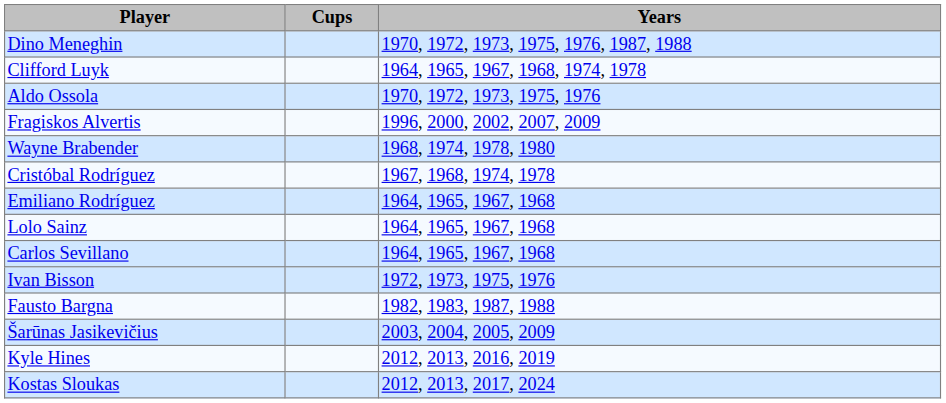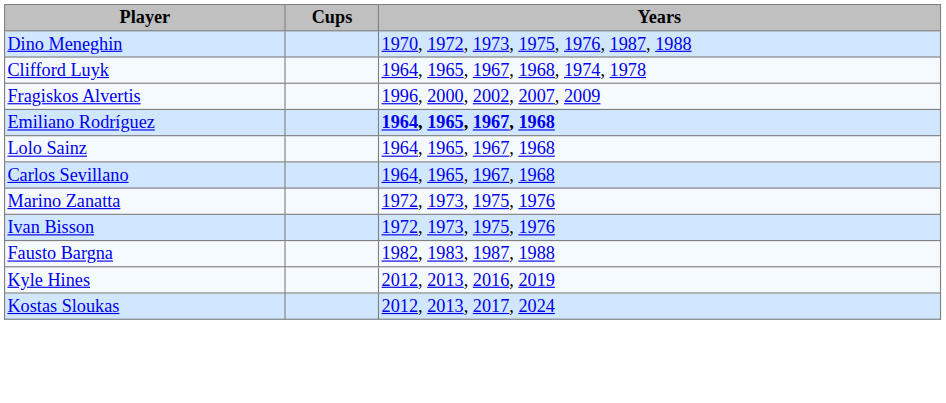- row: Aldo Ossola | 1970, 1972, 1973, 1975, 1976
- row: Wayne Brabender | 1968, 1974, 1978, 1980
- row: Cristóbal Rodríguez | 1967, 1968, 1974, 1978
Emiliano Rodríguez | Years: normal -> bold
+ row: Marino Zanatta | 1972, 1973, 1975, 1976
- row: Šarūnas Jasikevičius | 2003, 2004, 2005, 2009
